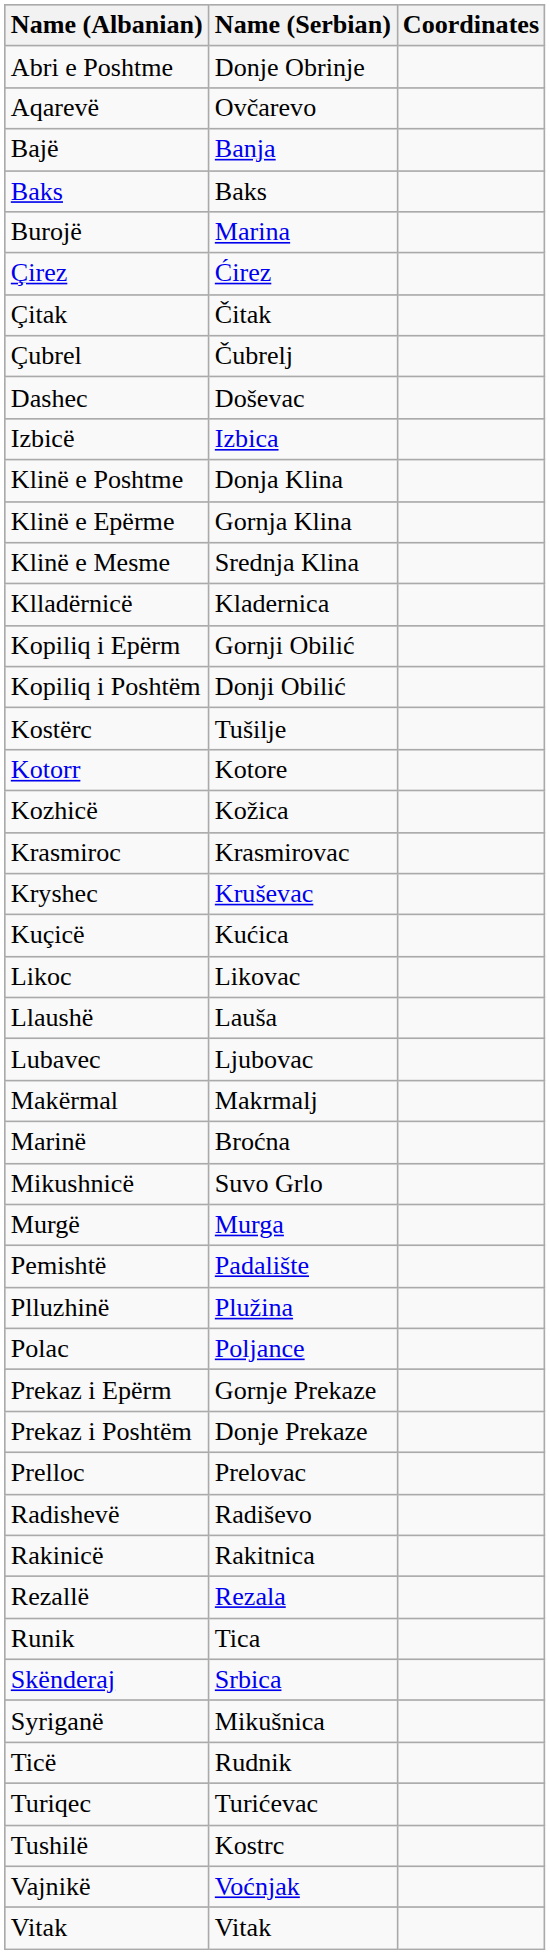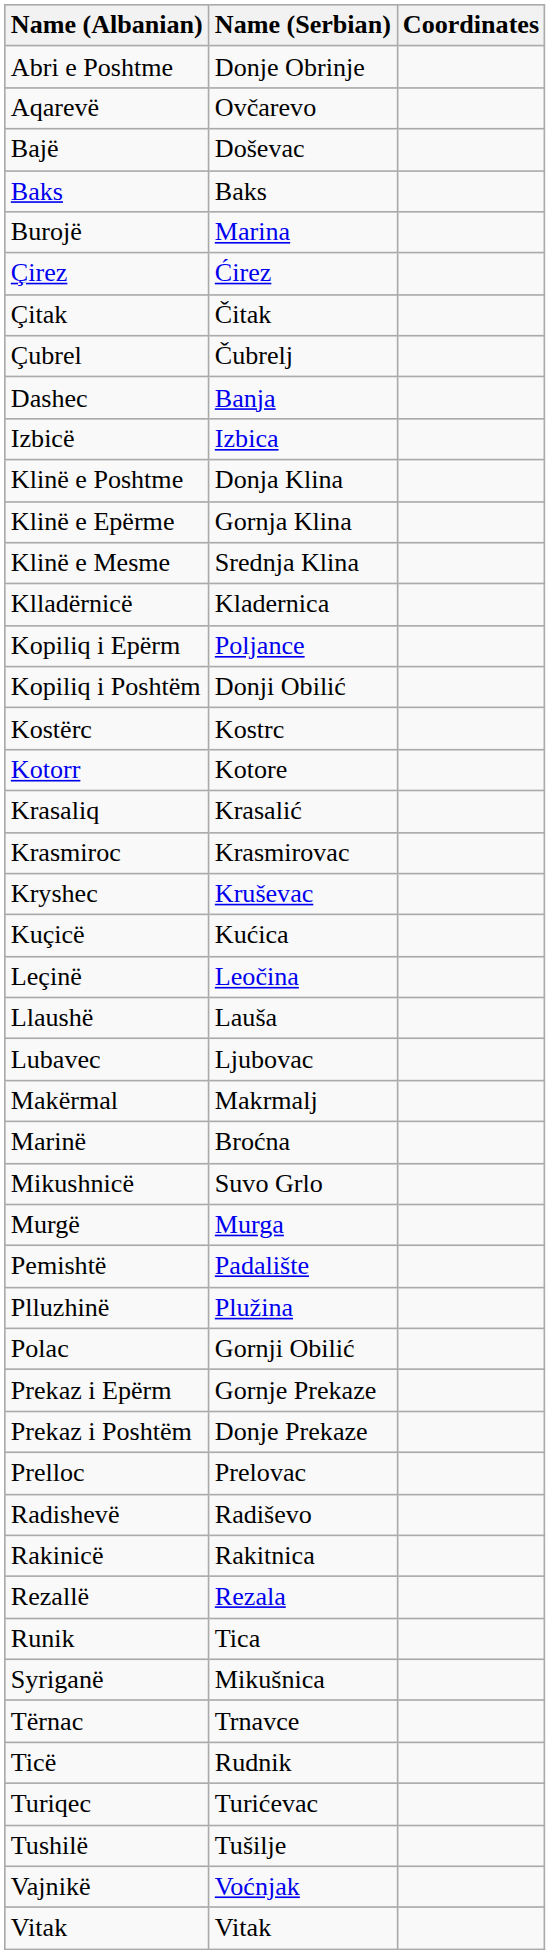Bajë | Name (Serbian): Banja -> Doševac
Dashec | Name (Serbian): Doševac -> Banja
Kopiliq i Epërm | Name (Serbian): Gornji Obilić -> Poljance
Kostërc | Name (Serbian): Tušilje -> Kostrc
- row: Kozhicë | Kožica
+ row: Krasaliq | Krasalić
+ row: Leçinë | Leočina
- row: Likoc | Likovac
Polac | Name (Serbian): Poljance -> Gornji Obilić
- row: Skënderaj | Srbica
+ row: Tërnac | Trnavce
Tushilë | Name (Serbian): Kostrc -> Tušilje
